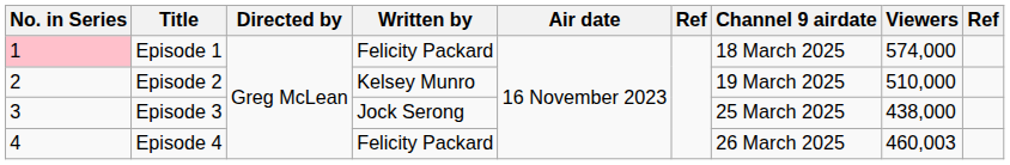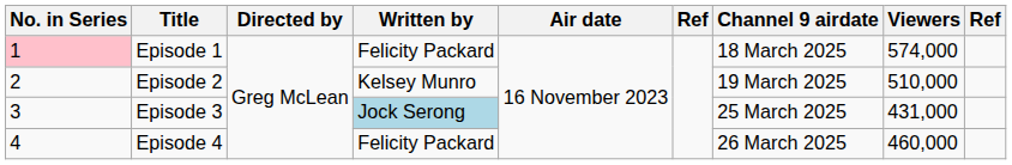Episode 3 | Written by: no background -> lightblue background
Episode 3 | Viewers: 438,000 -> 431,000
Episode 4 | Viewers: 460,003 -> 460,000
